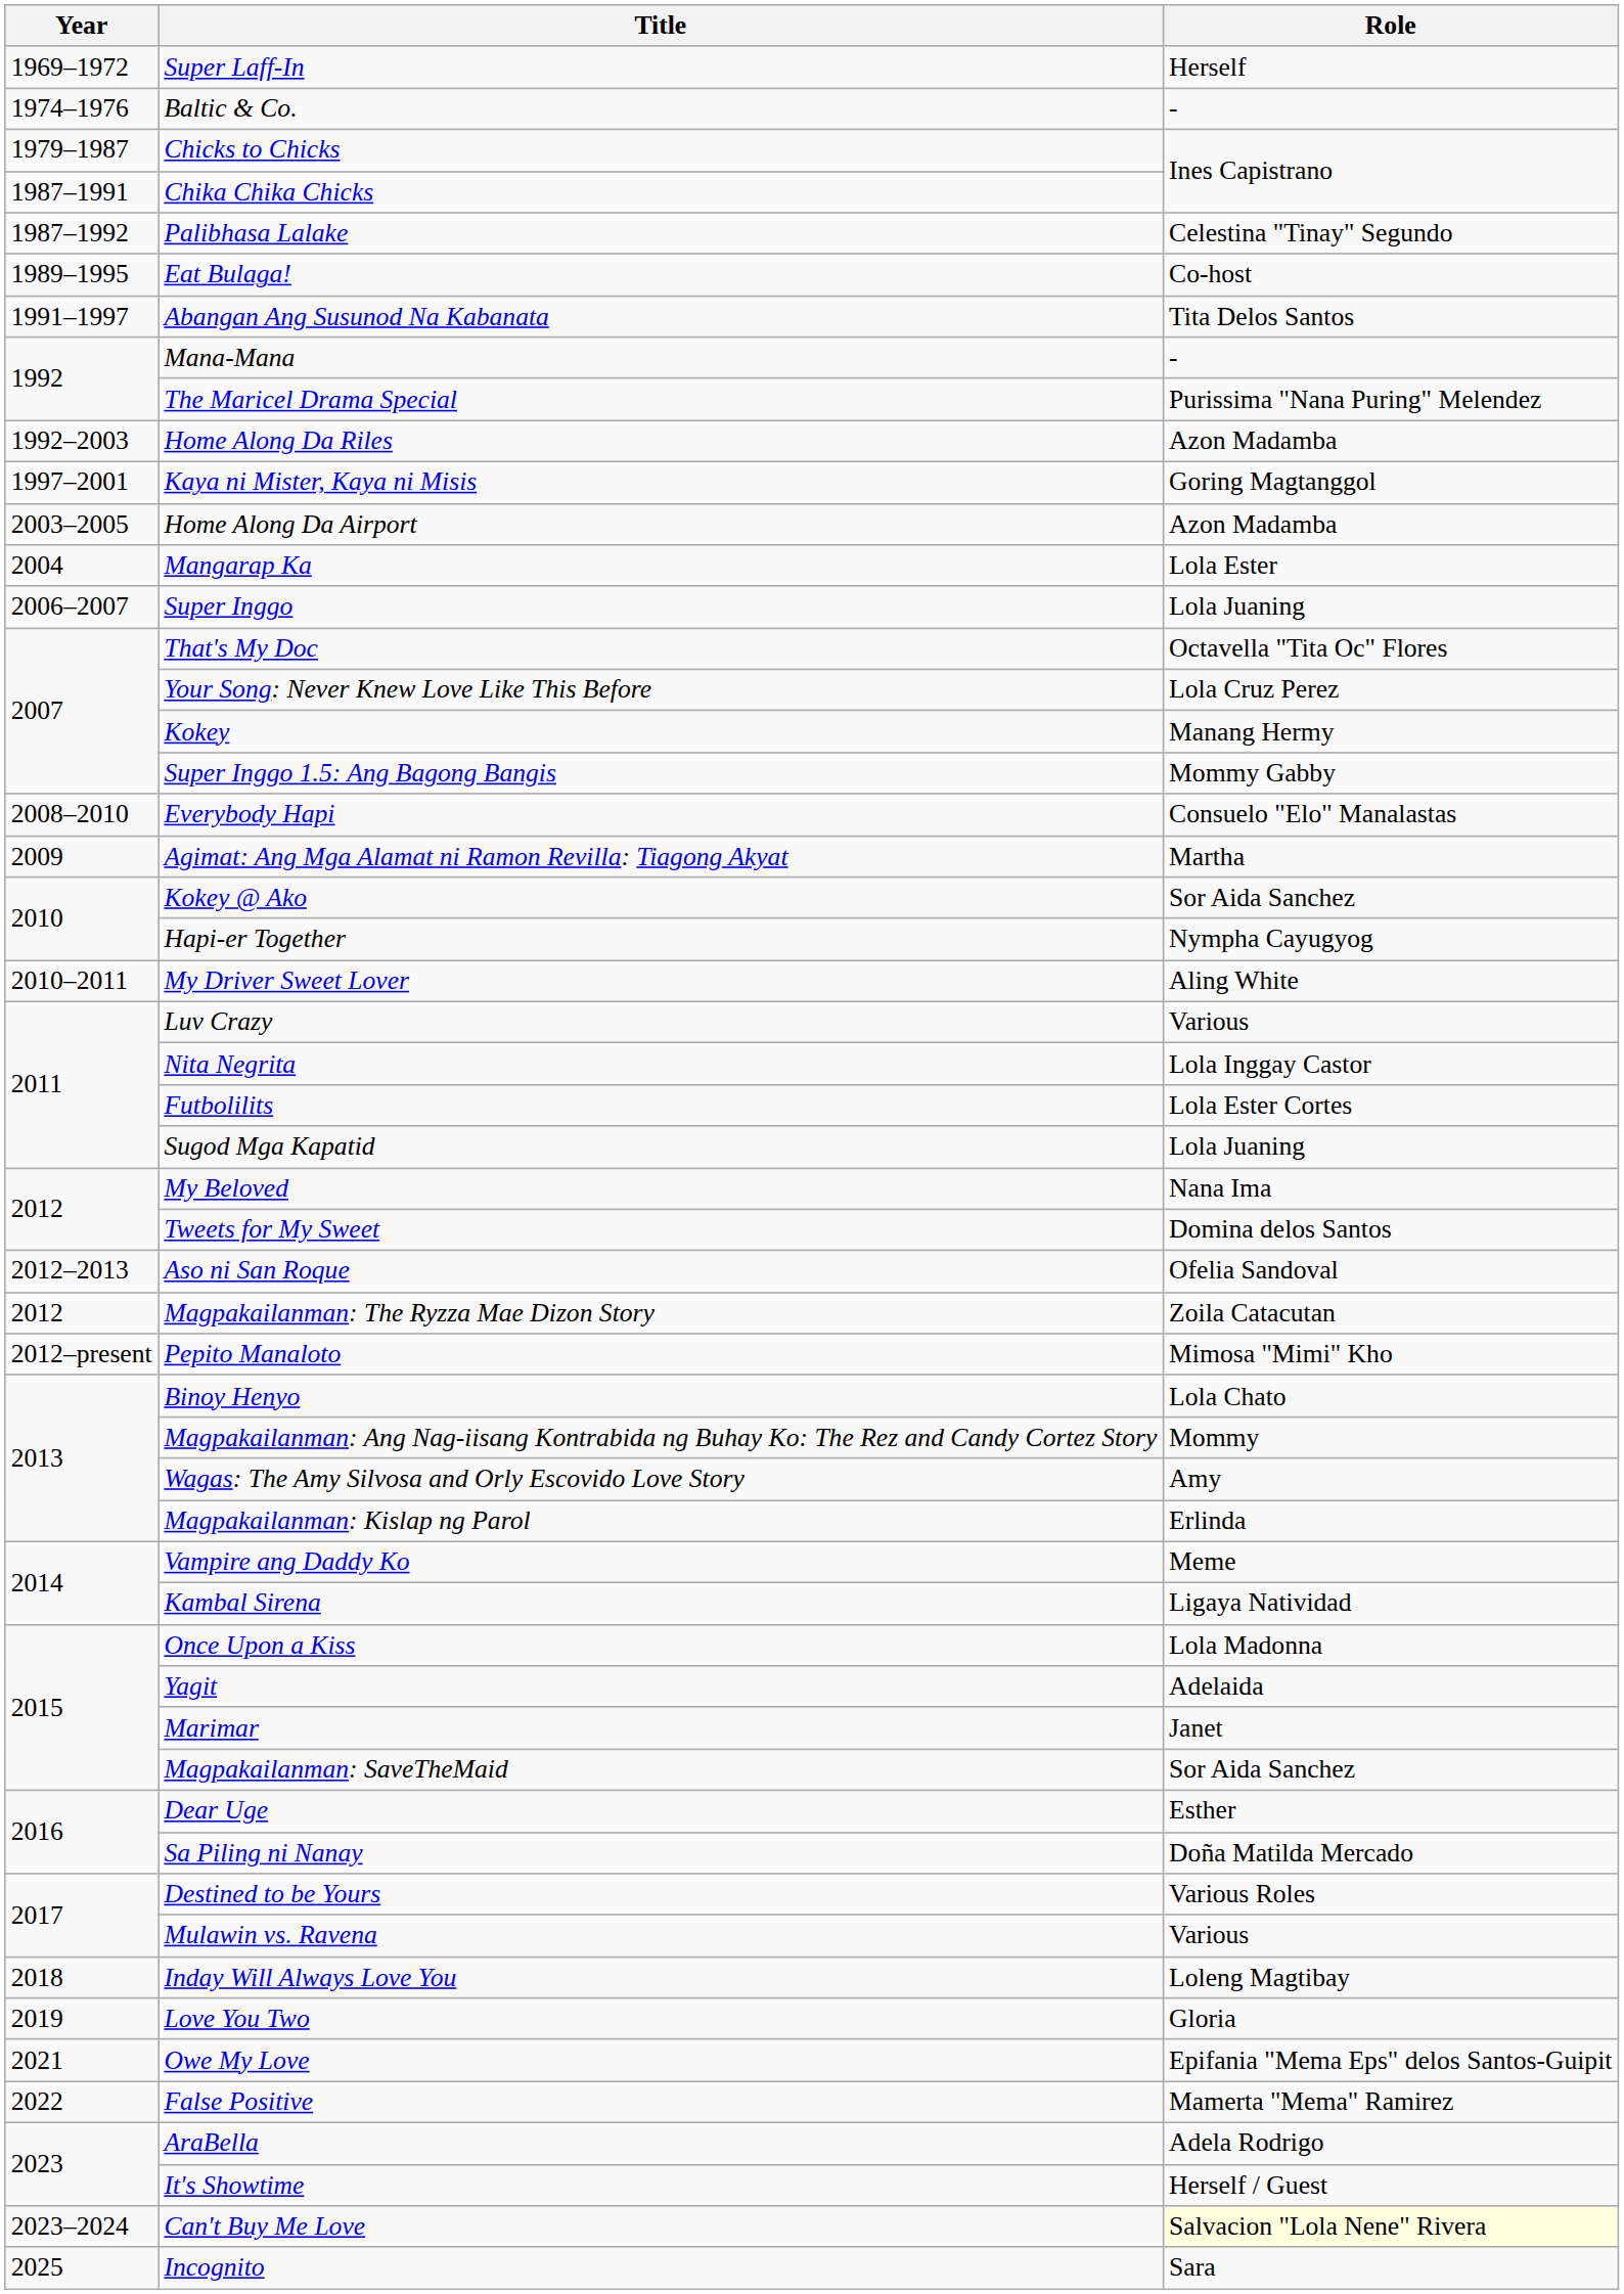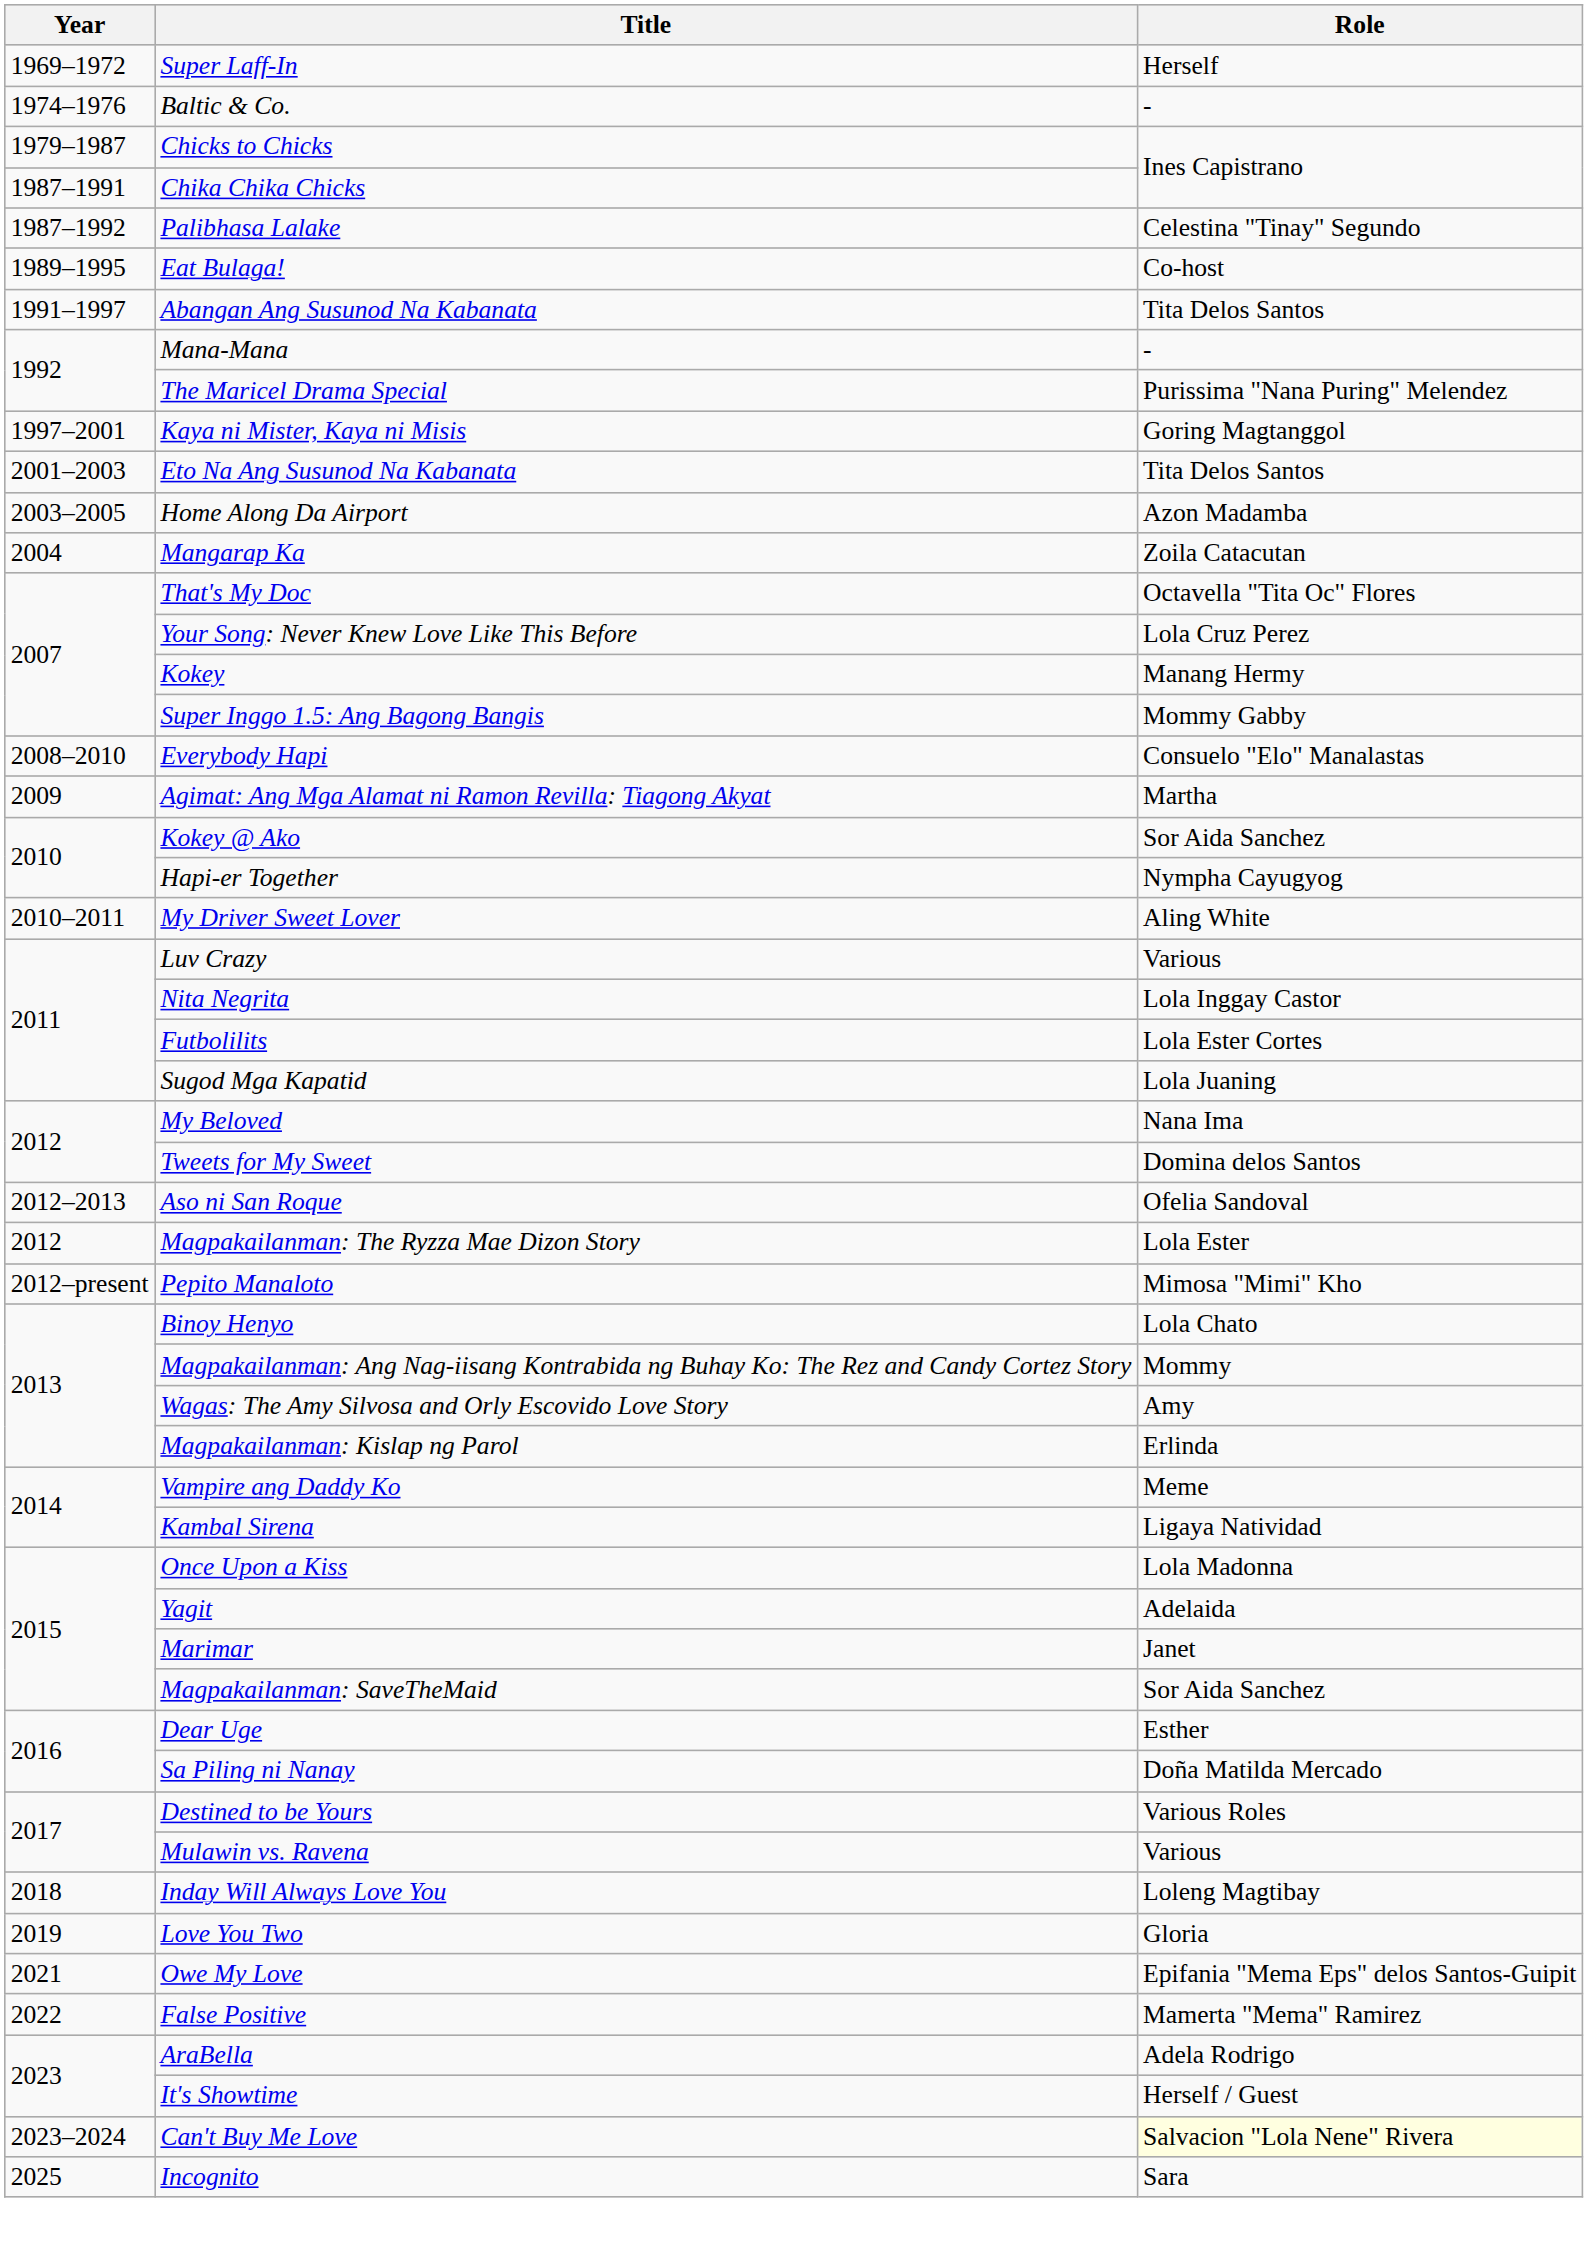- row: 1992–2003 | Home Along Da Riles | Azon Madamba
+ row: 2001–2003 | Eto Na Ang Susunod Na Kabanata | Tita Delos Santos
Mangarap Ka | Role: Lola Ester -> Zoila Catacutan
- row: 2006–2007 | Super Inggo | Lola Juaning
Magpakailanman: The Ryzza Mae Dizon Story | Role: Zoila Catacutan -> Lola Ester
